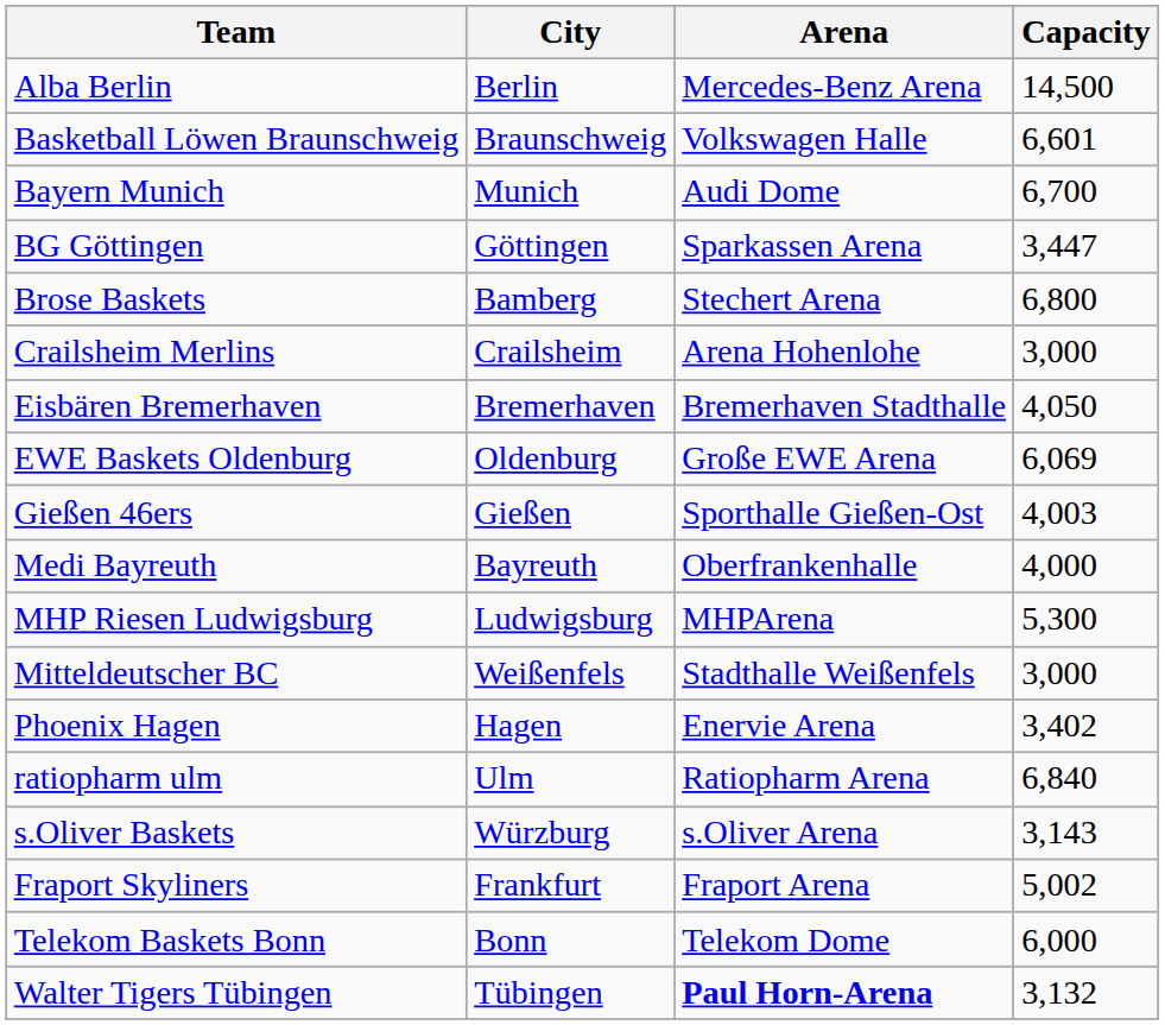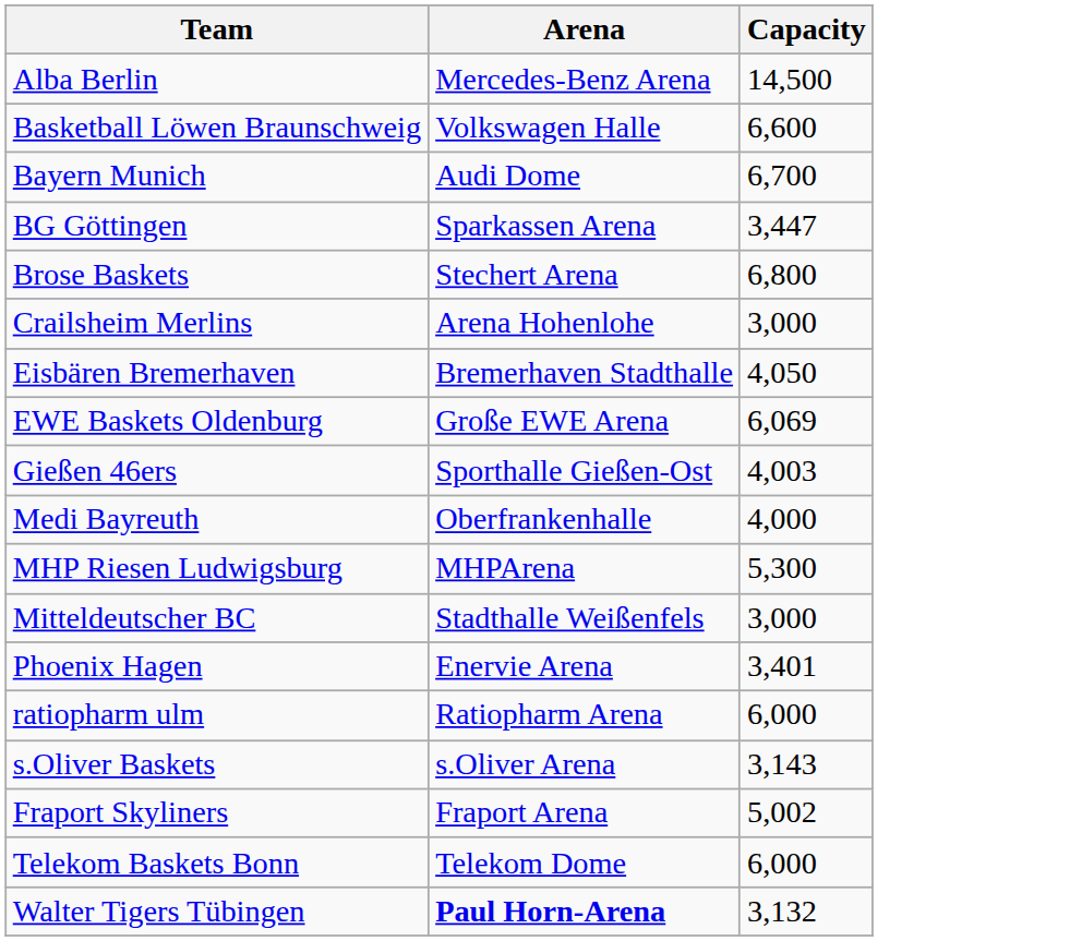- column: City | Berlin | Braunschweig | Munich | Göttingen | Bamberg | Crailsheim | Bremerhaven | Oldenburg | Gießen | Bayreuth | Ludwigsburg | Weißenfels | Hagen | Ulm | Würzburg | Frankfurt | Bonn | Tübingen
Basketball Löwen Braunschweig | Capacity: 6,601 -> 6,600
Phoenix Hagen | Capacity: 3,402 -> 3,401
ratiopharm ulm | Capacity: 6,840 -> 6,000
